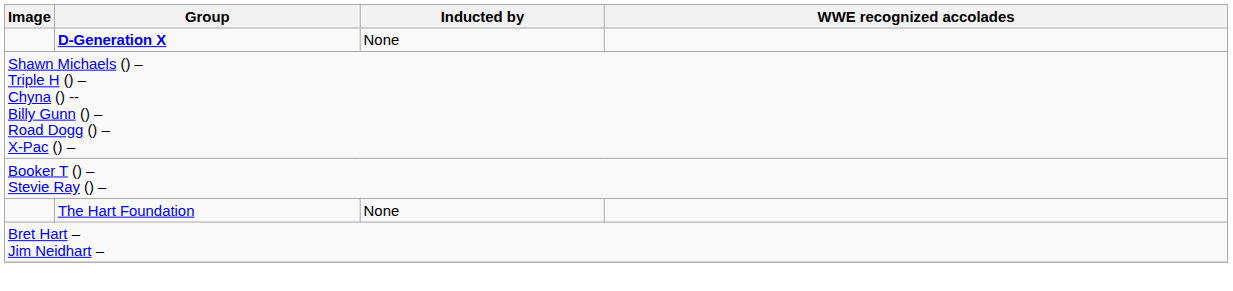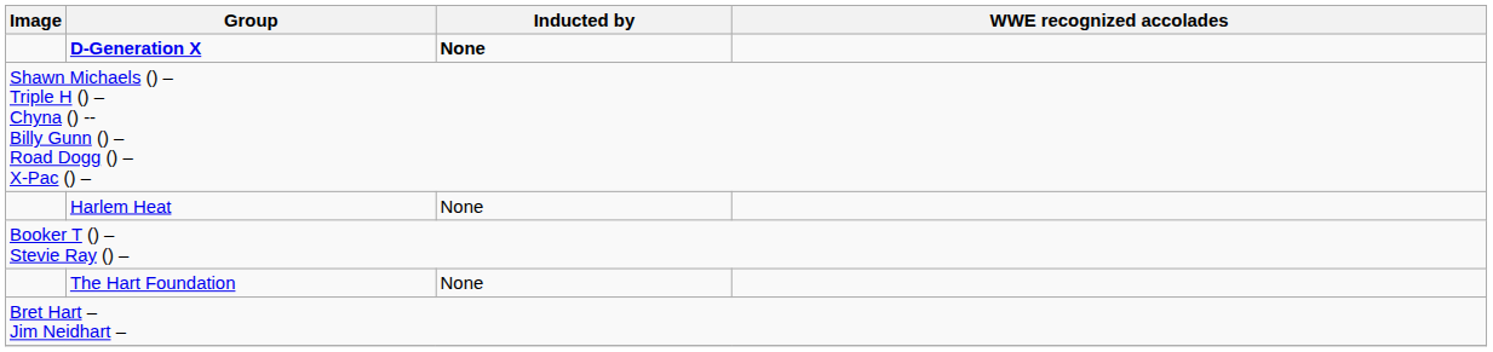D-Generation X | Inducted by: normal -> bold
+ row: Harlem Heat | None
